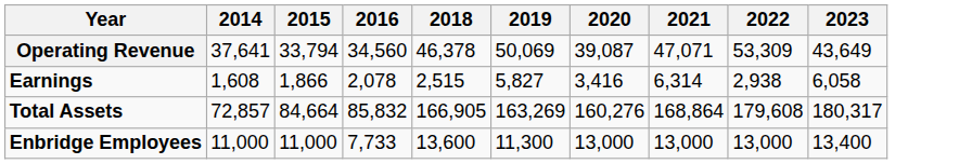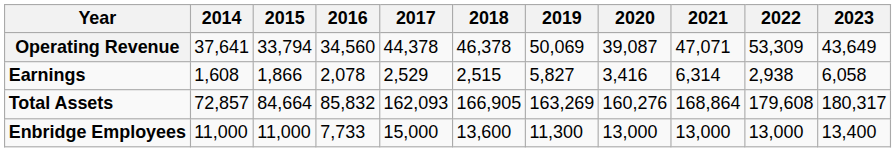+ column: 2017 | 44,378 | 2,529 | 162,093 | 15,000
